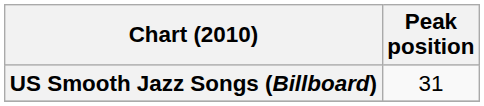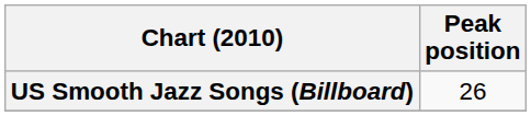US Smooth Jazz Songs (Billboard) | Peak position: 31 -> 26
